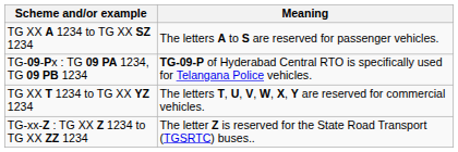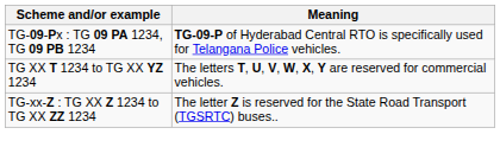- row: TG XX A 1234 to TG XX SZ 1234 | The letters A to S are reserved for passenger vehicles.
